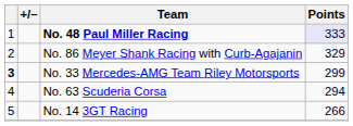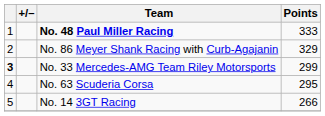No. 48 Paul Miller Racing | Points: lavender background -> no background
No. 63 Scuderia Corsa | Points: 294 -> 295
